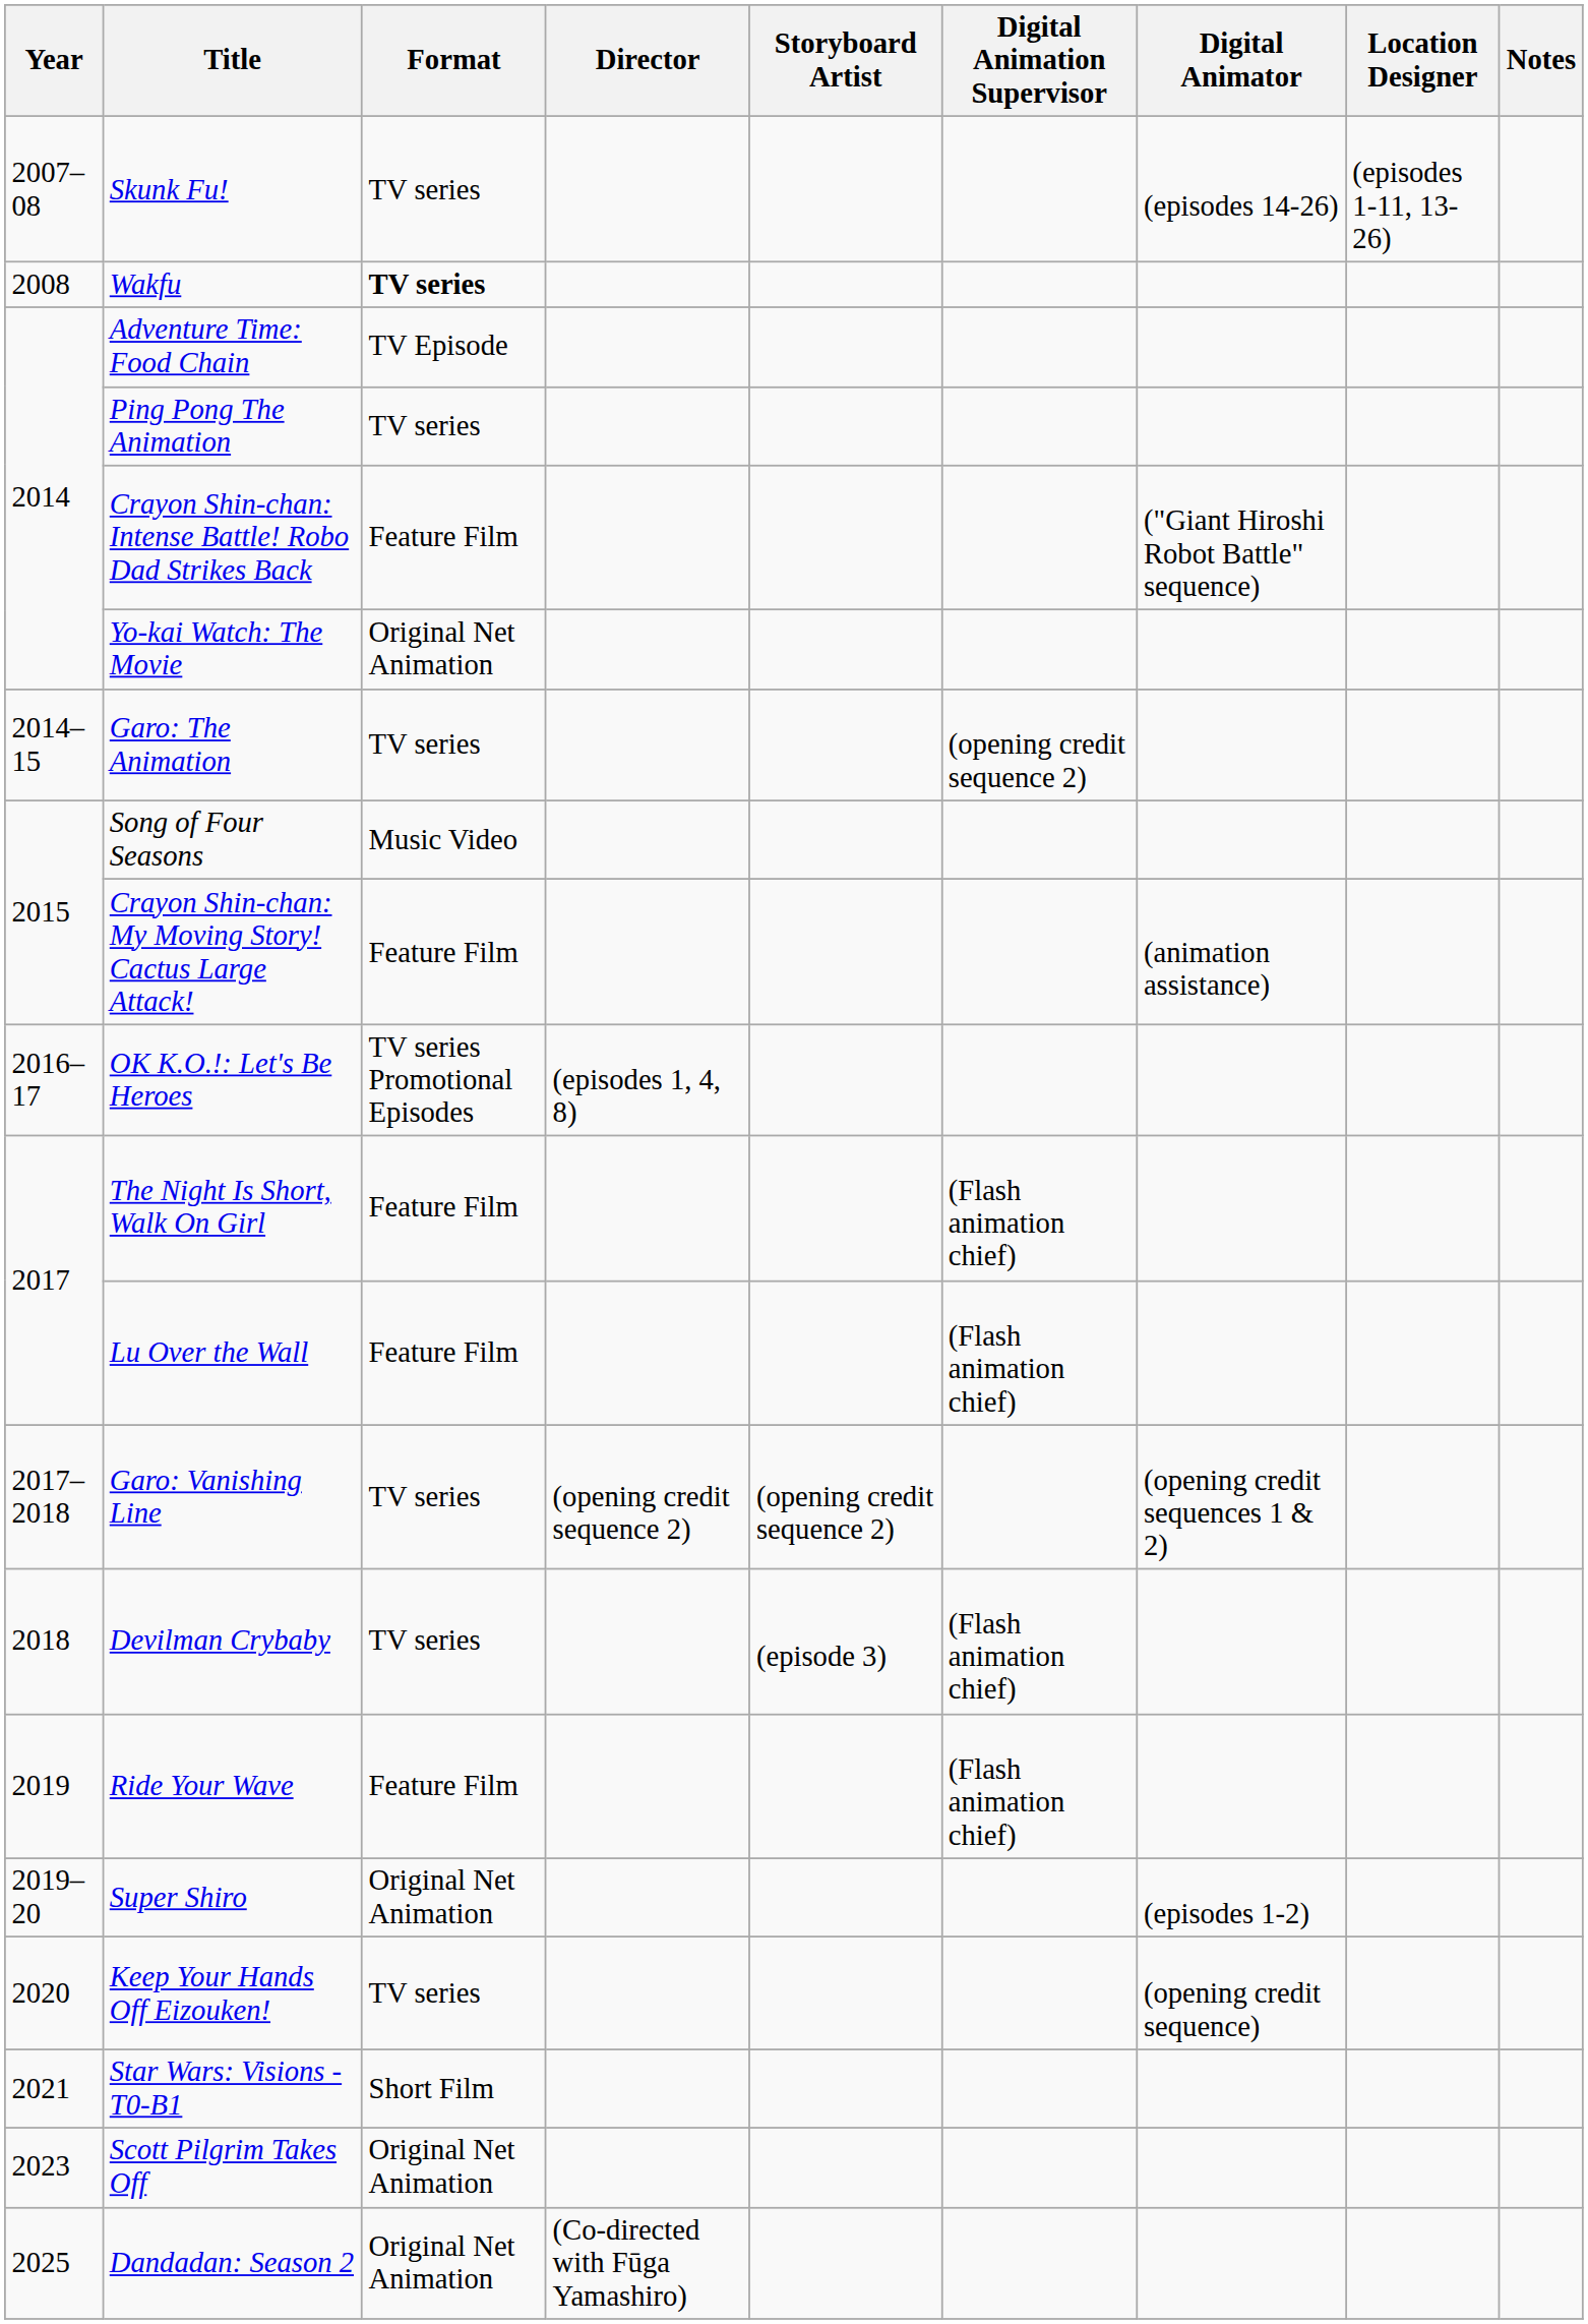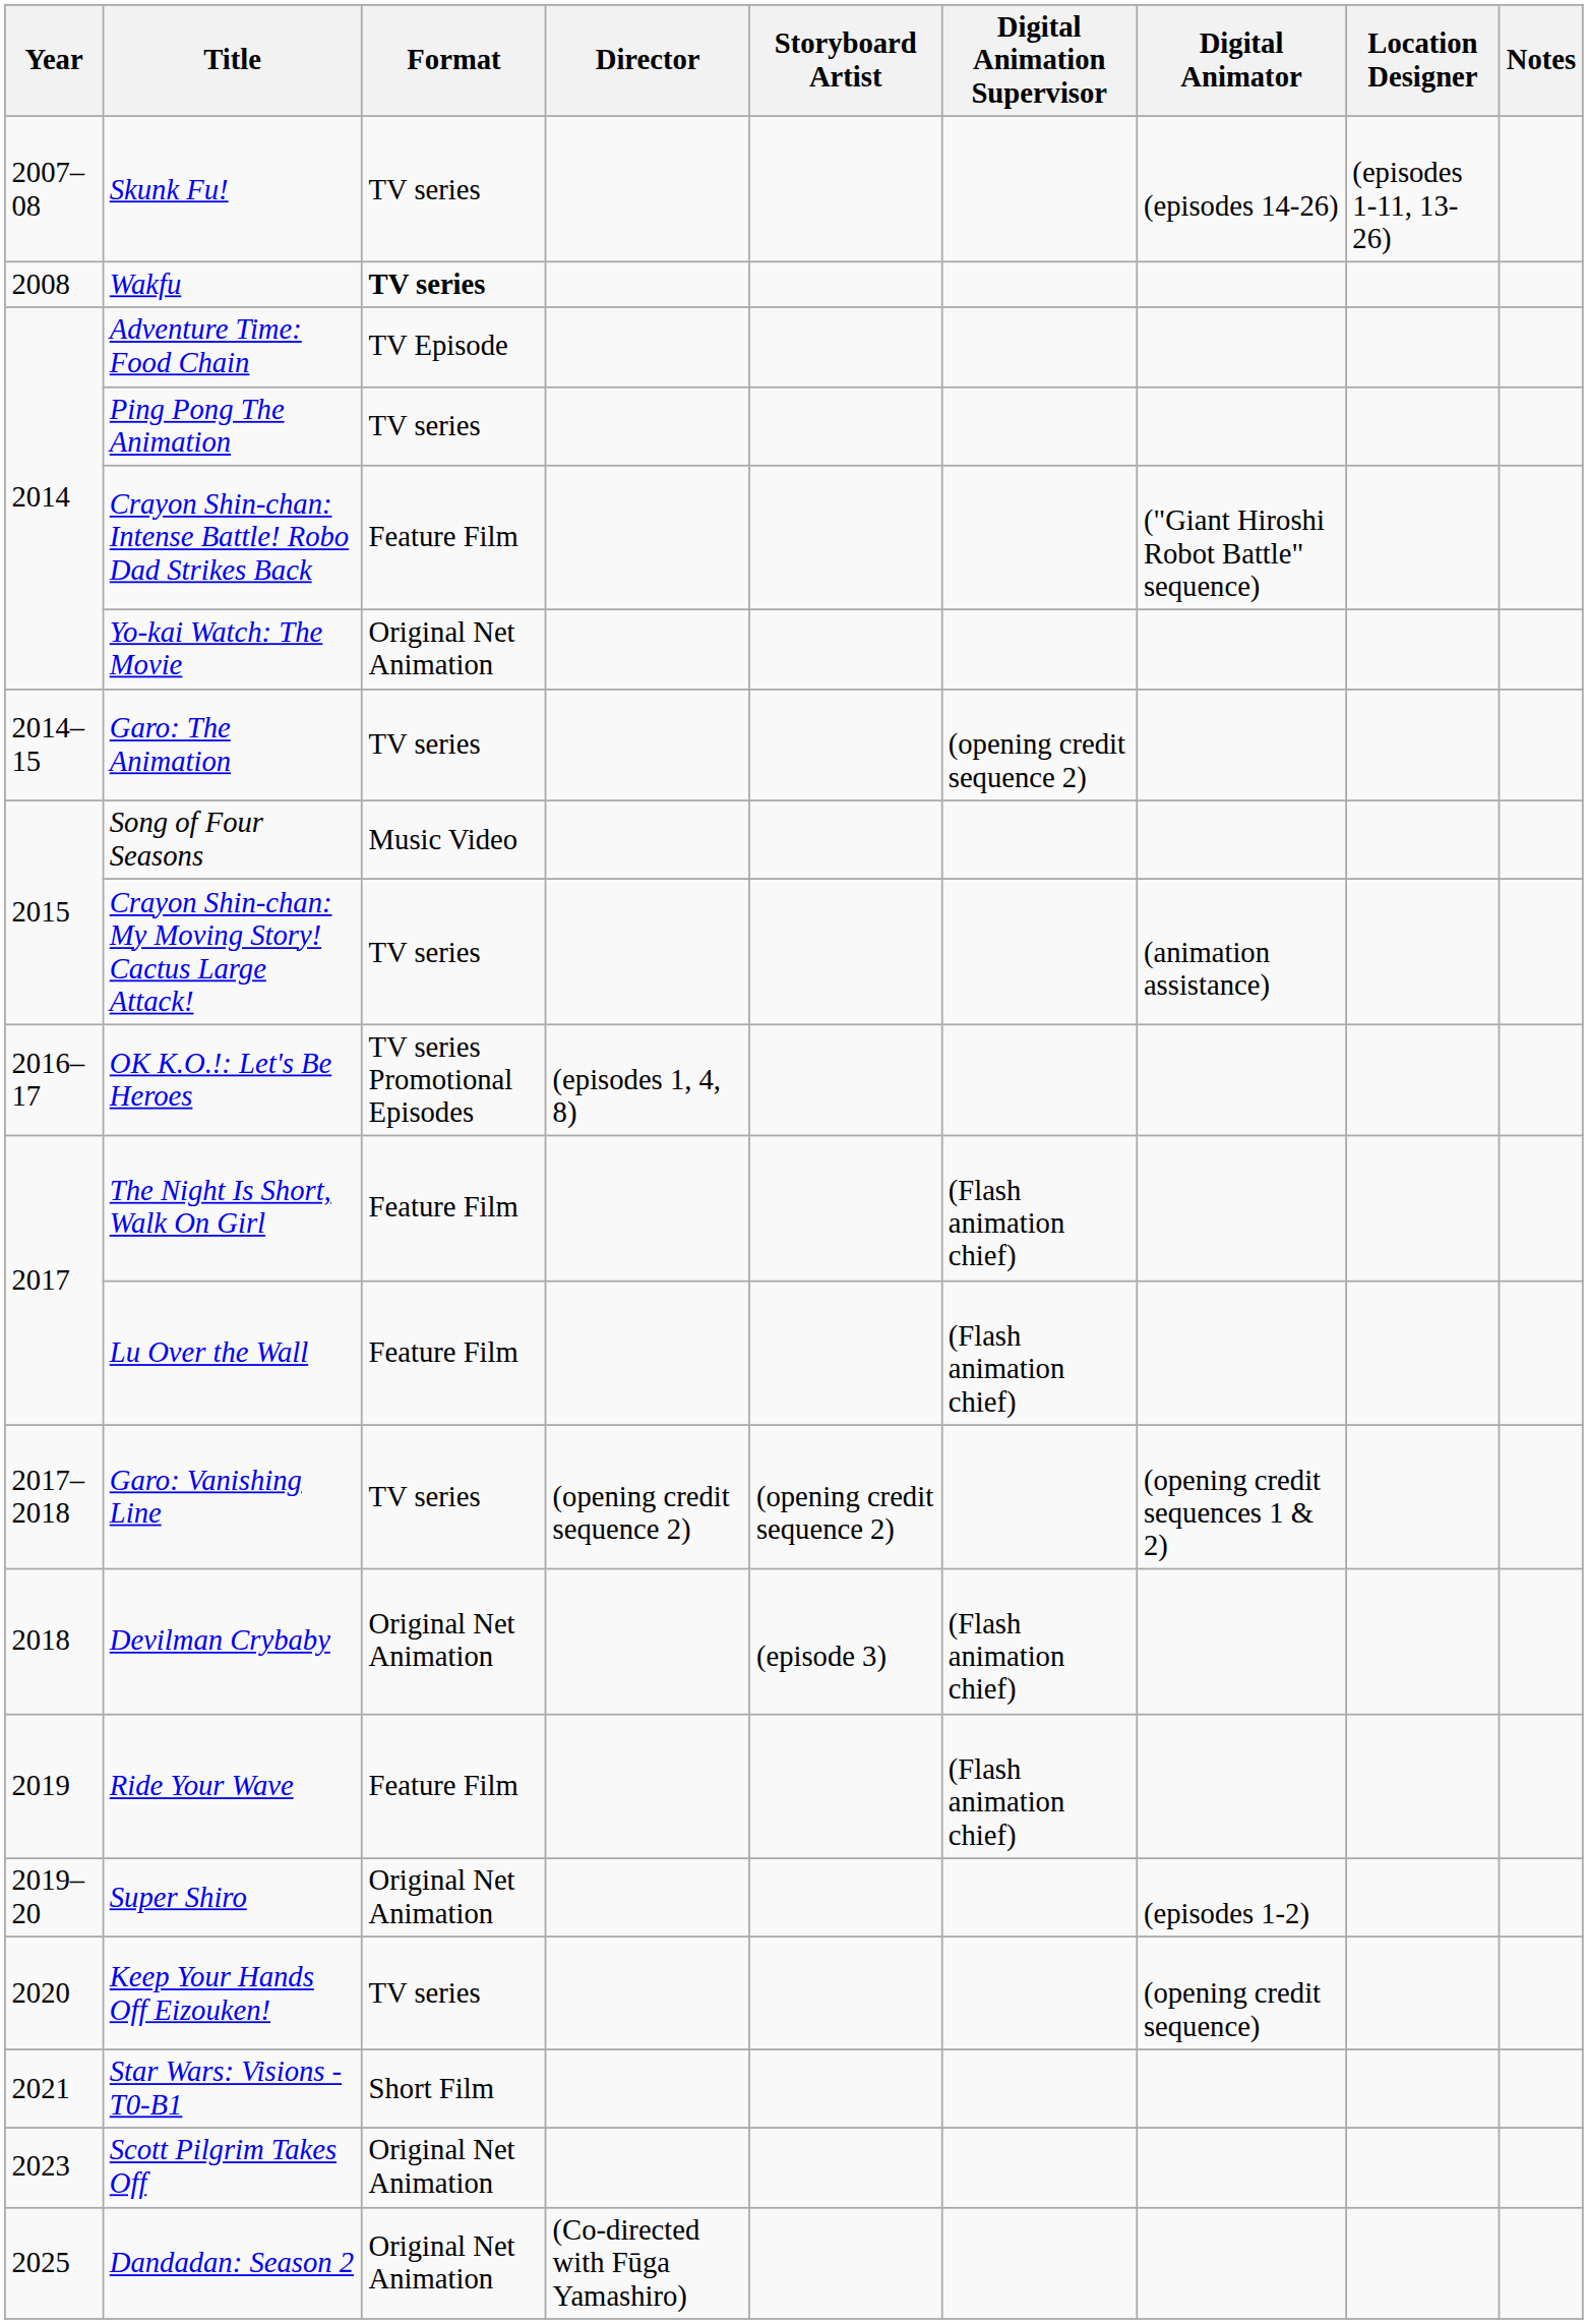Crayon Shin-chan: My Moving Story! Cactus Large Attack! | Format: Feature Film -> TV series
Devilman Crybaby | Format: TV series -> Original Net Animation
